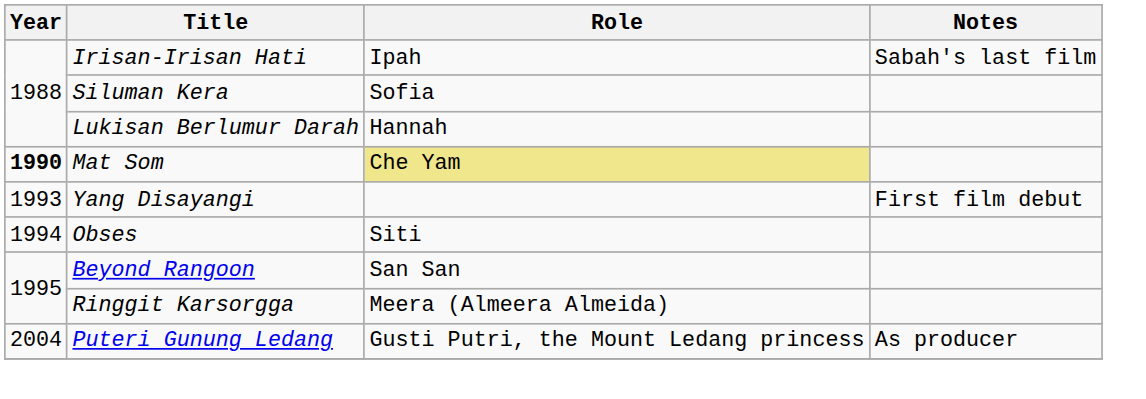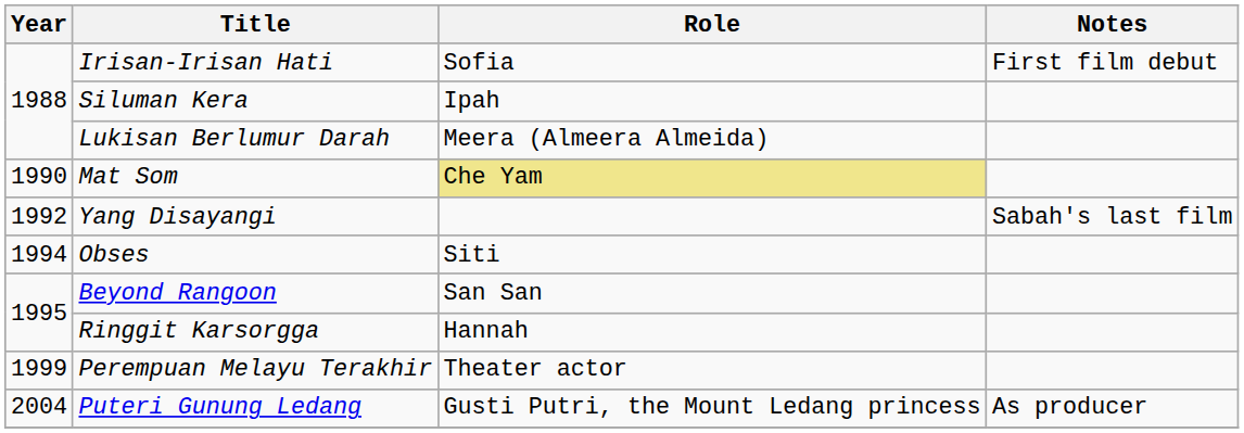Irisan-Irisan Hati | Role: Ipah -> Sofia
Irisan-Irisan Hati | Notes: Sabah's last film -> First film debut
Siluman Kera | Role: Sofia -> Ipah
Lukisan Berlumur Darah | Role: Hannah -> Meera (Almeera Almeida)
Mat Som | Year: bold -> normal
Yang Disayangi | Year: 1993 -> 1992
Yang Disayangi | Notes: First film debut -> Sabah's last film
Ringgit Karsorgga | Role: Meera (Almeera Almeida) -> Hannah
+ row: 1999 | Perempuan Melayu Terakhir | Theater actor
